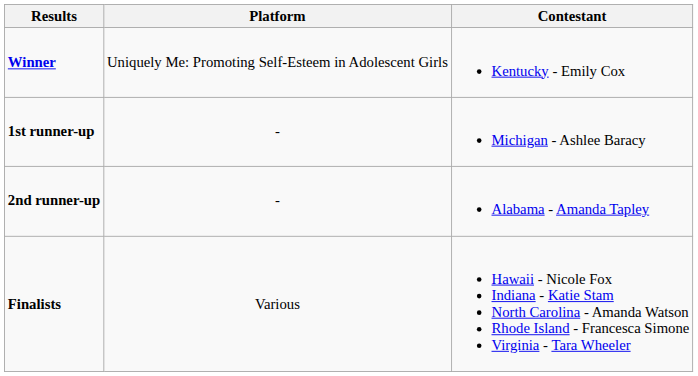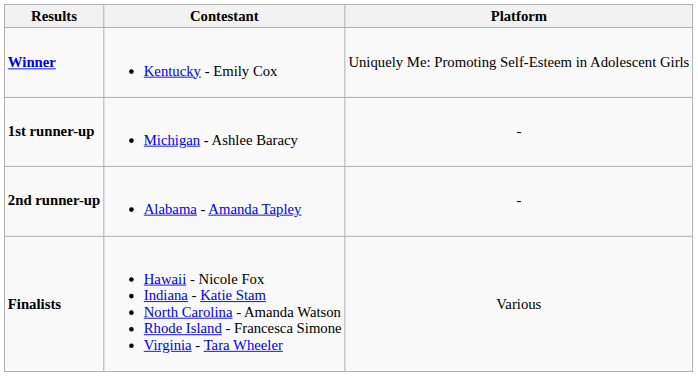columns swapped: Contestant <-> Platform
